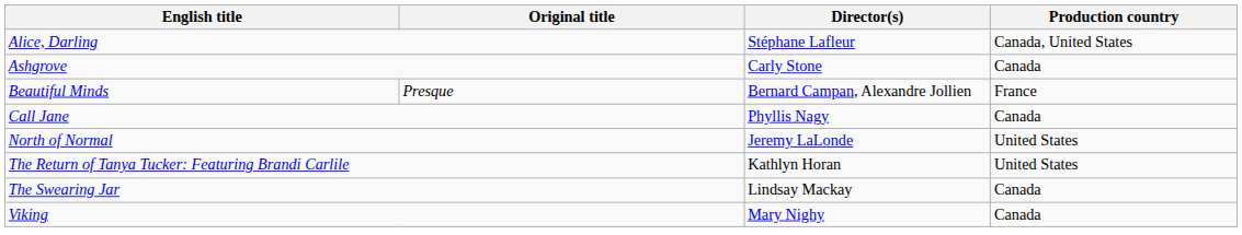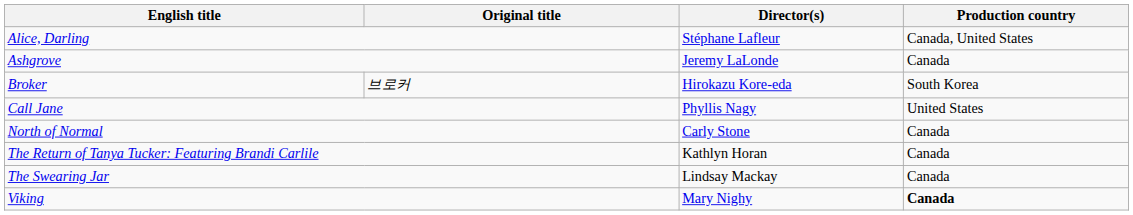Ashgrove | Director(s): Carly Stone -> Jeremy LaLonde
- row: Beautiful Minds | Presque | Bernard Campan, Alexandre Jollien | France
+ row: Broker | 브로커 | Hirokazu Kore-eda | South Korea
Call Jane | Production country: Canada -> United States
North of Normal | Director(s): Jeremy LaLonde -> Carly Stone
North of Normal | Production country: United States -> Canada
The Return of Tanya Tucker: Featuring Brandi Carlile | Production country: United States -> Canada
Viking | Production country: normal -> bold
